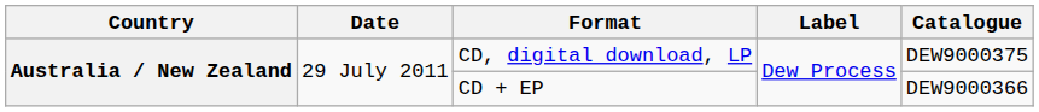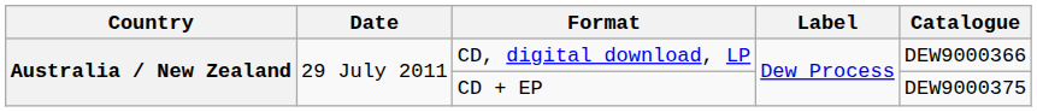CD, digital download, LP | Catalogue: DEW9000375 -> DEW9000366
CD + EP | Catalogue: DEW9000366 -> DEW9000375
